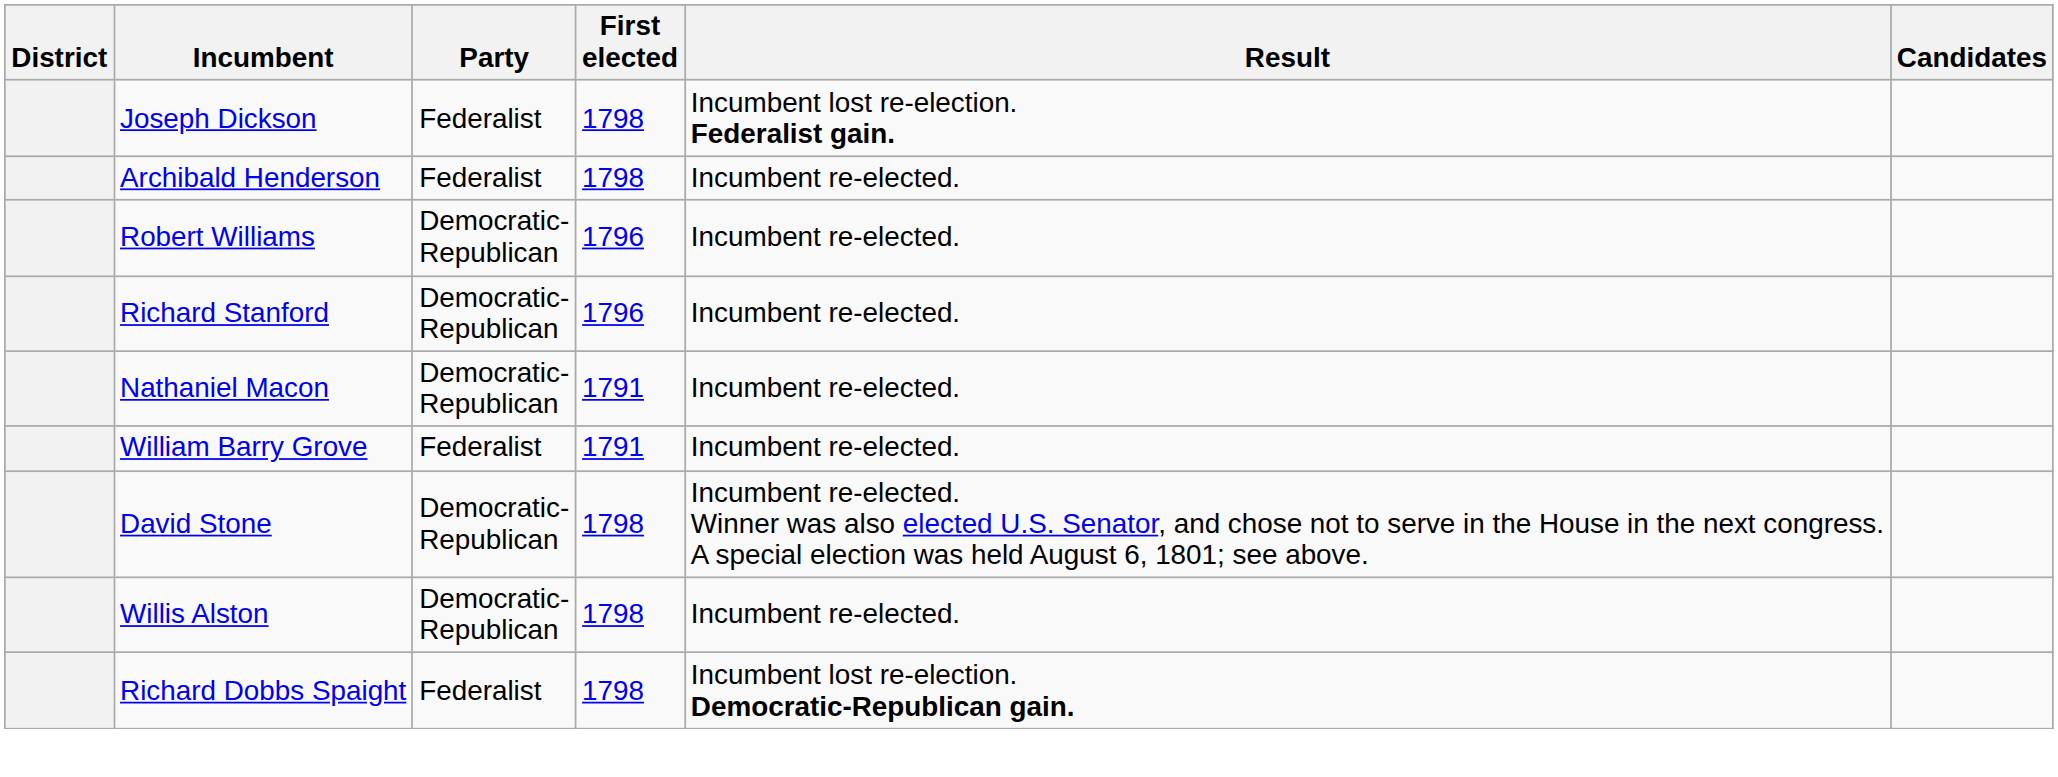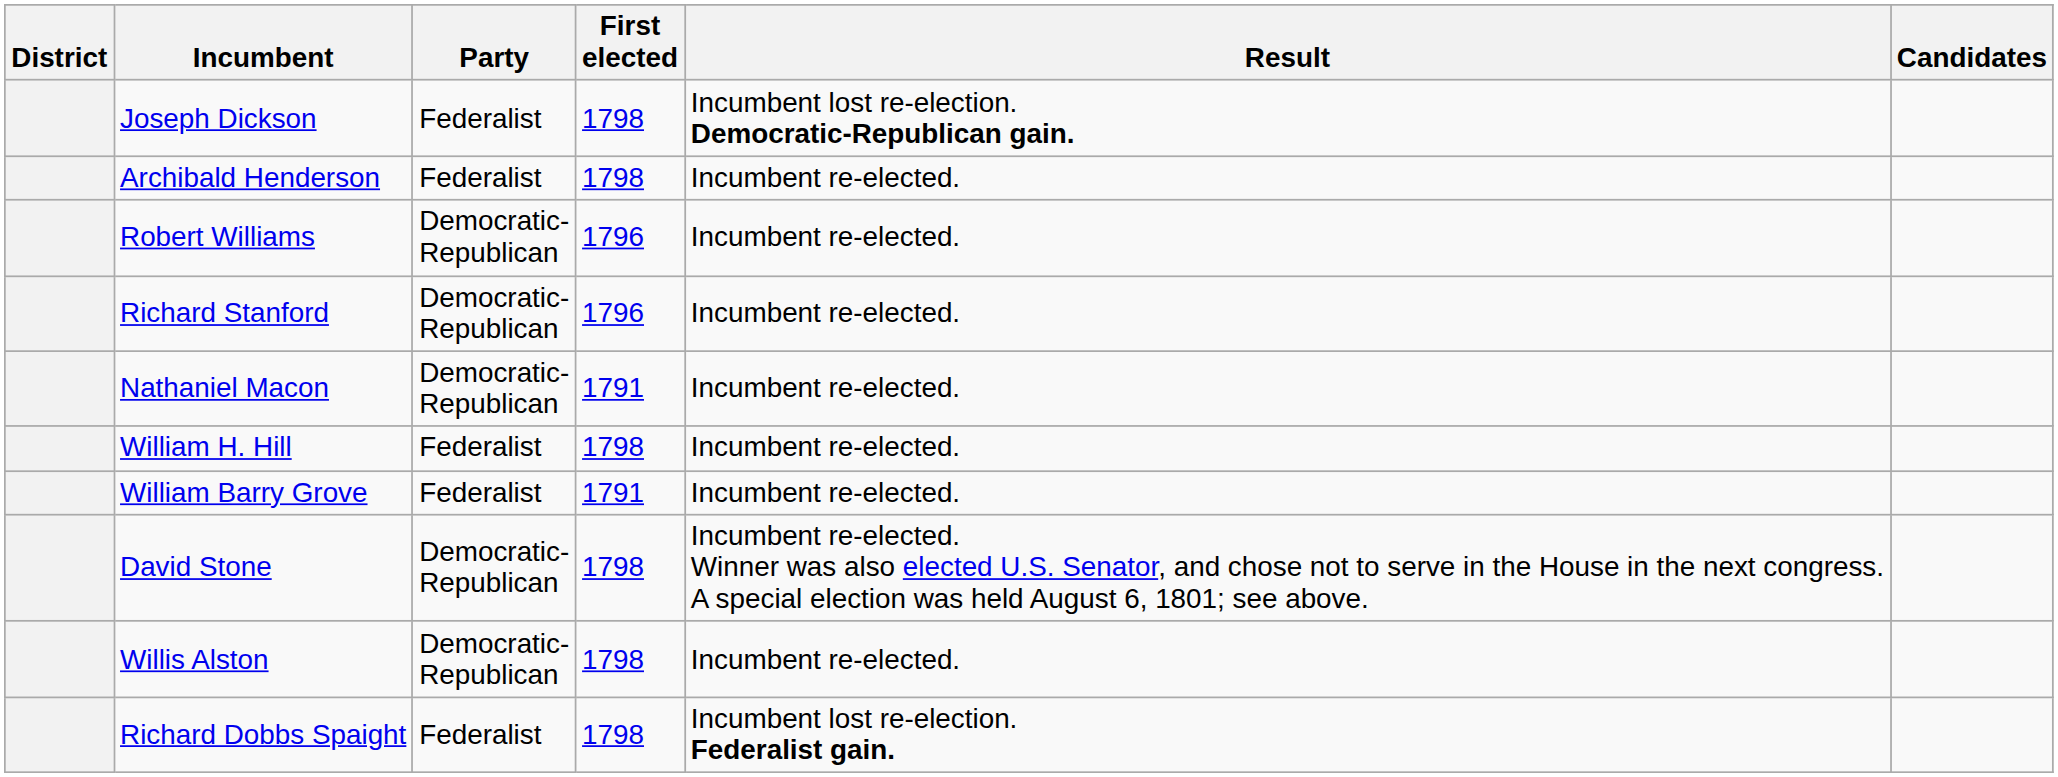Joseph Dickson | Result: Incumbent lost re-election. Federalist gain. -> Incumbent lost re-election. Democratic-Republican gain.
+ row: William H. Hill | Federalist | 1798 | Incumbent re-elected.
Richard Dobbs Spaight | Result: Incumbent lost re-election. Democratic-Republican gain. -> Incumbent lost re-election. Federalist gain.
